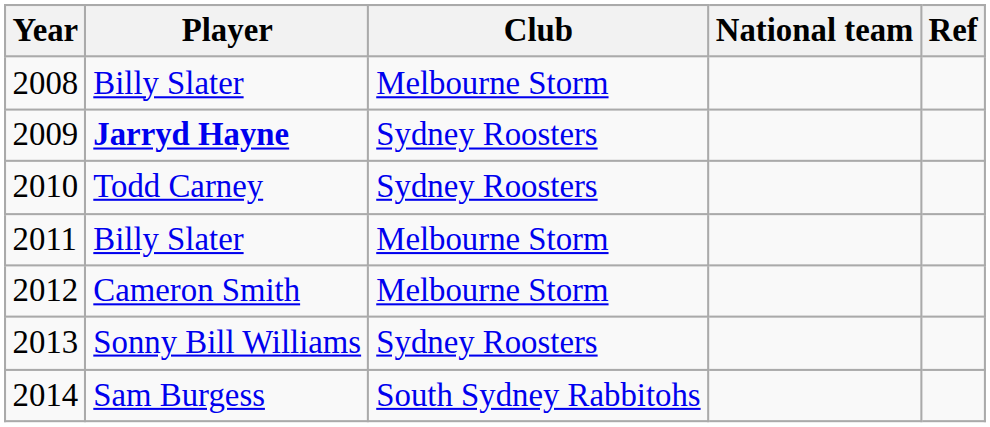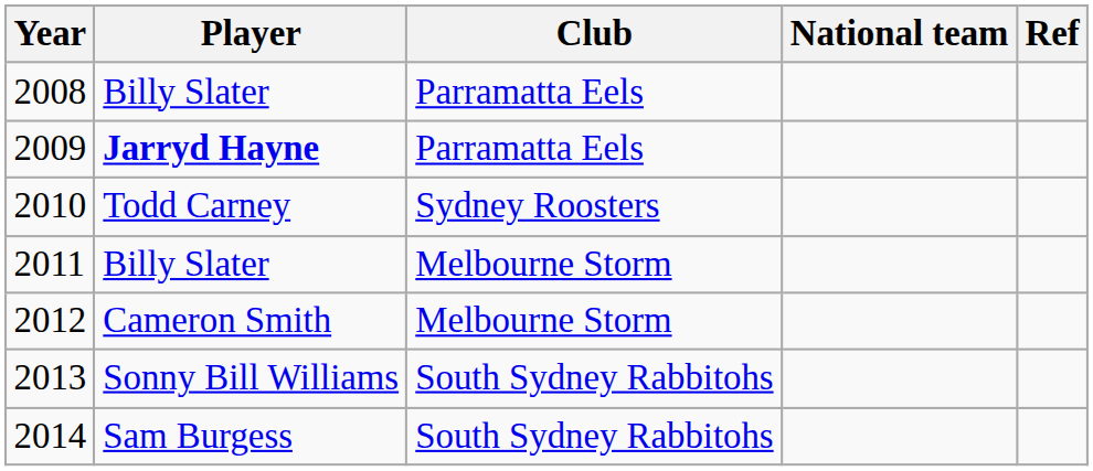2008 | Club: Melbourne Storm -> Parramatta Eels
2009 | Club: Sydney Roosters -> Parramatta Eels
2013 | Club: Sydney Roosters -> South Sydney Rabbitohs
